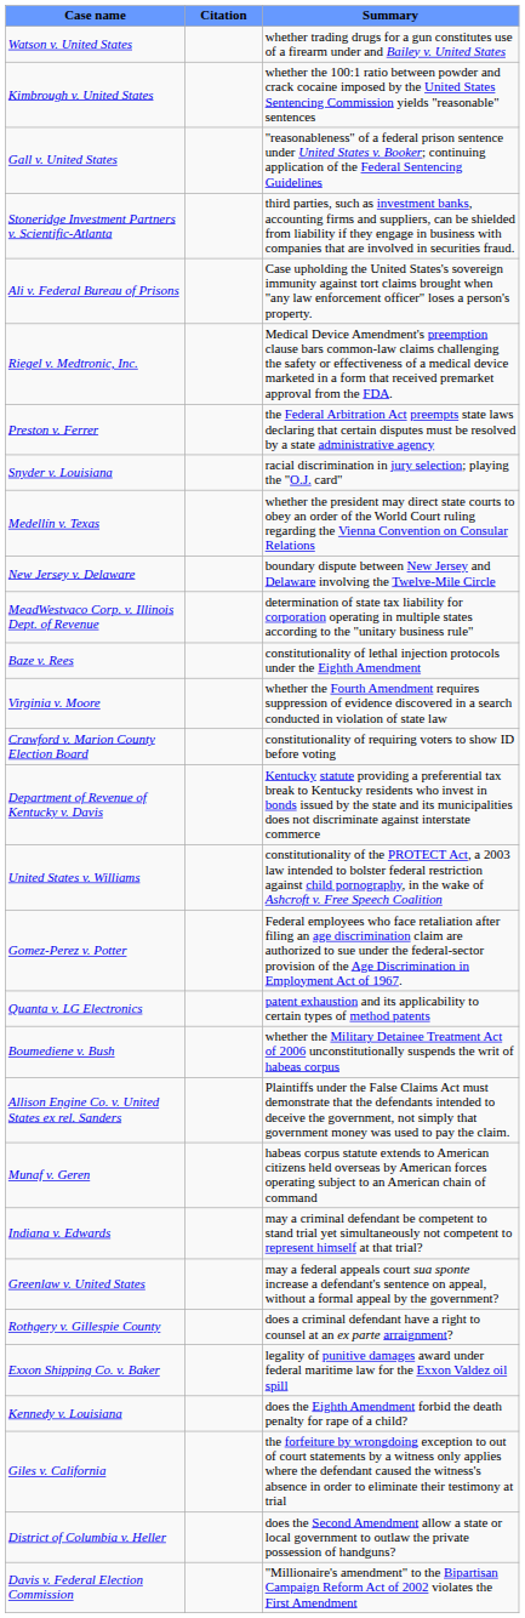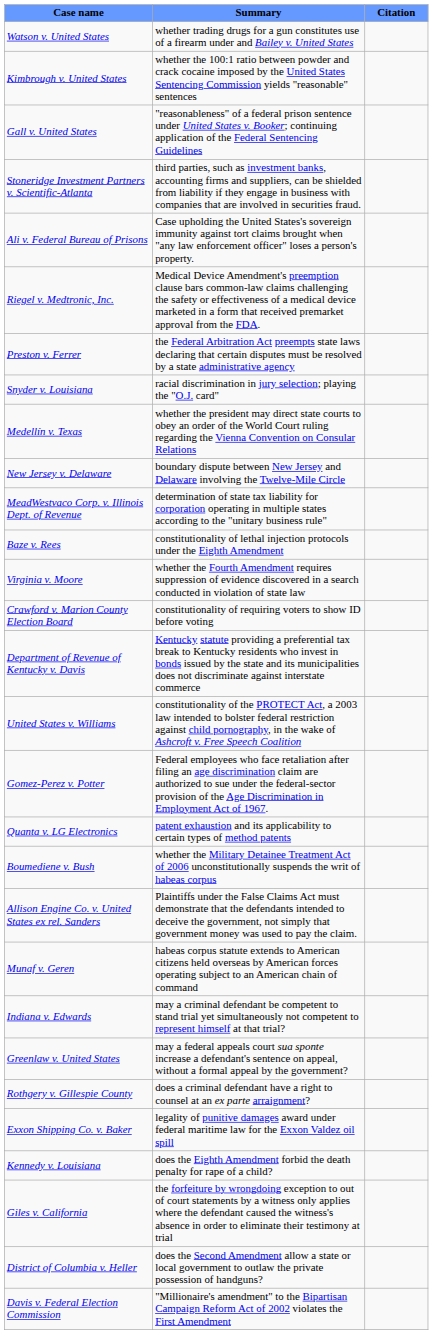columns swapped: Citation <-> Summary
